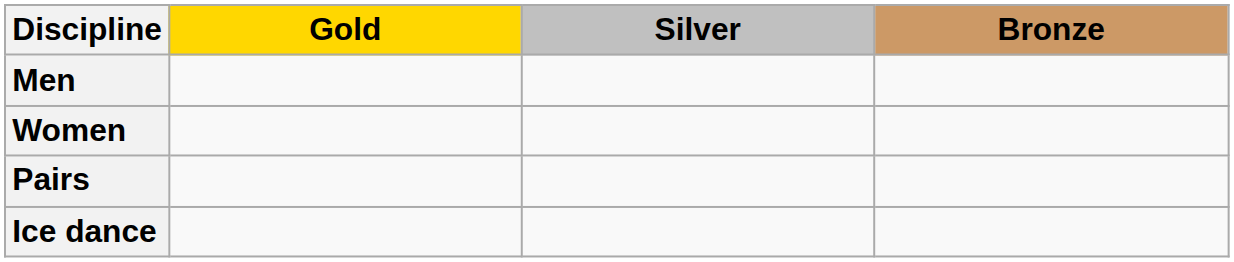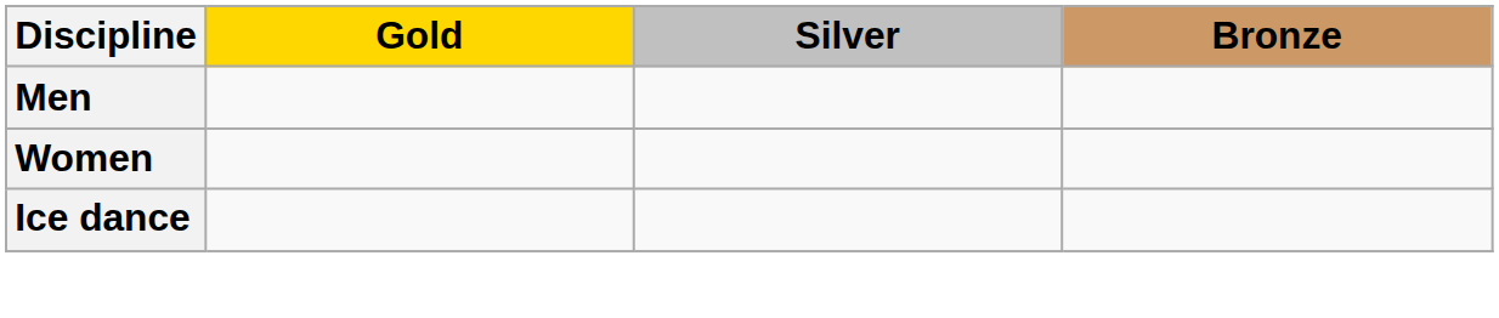- row: Pairs
